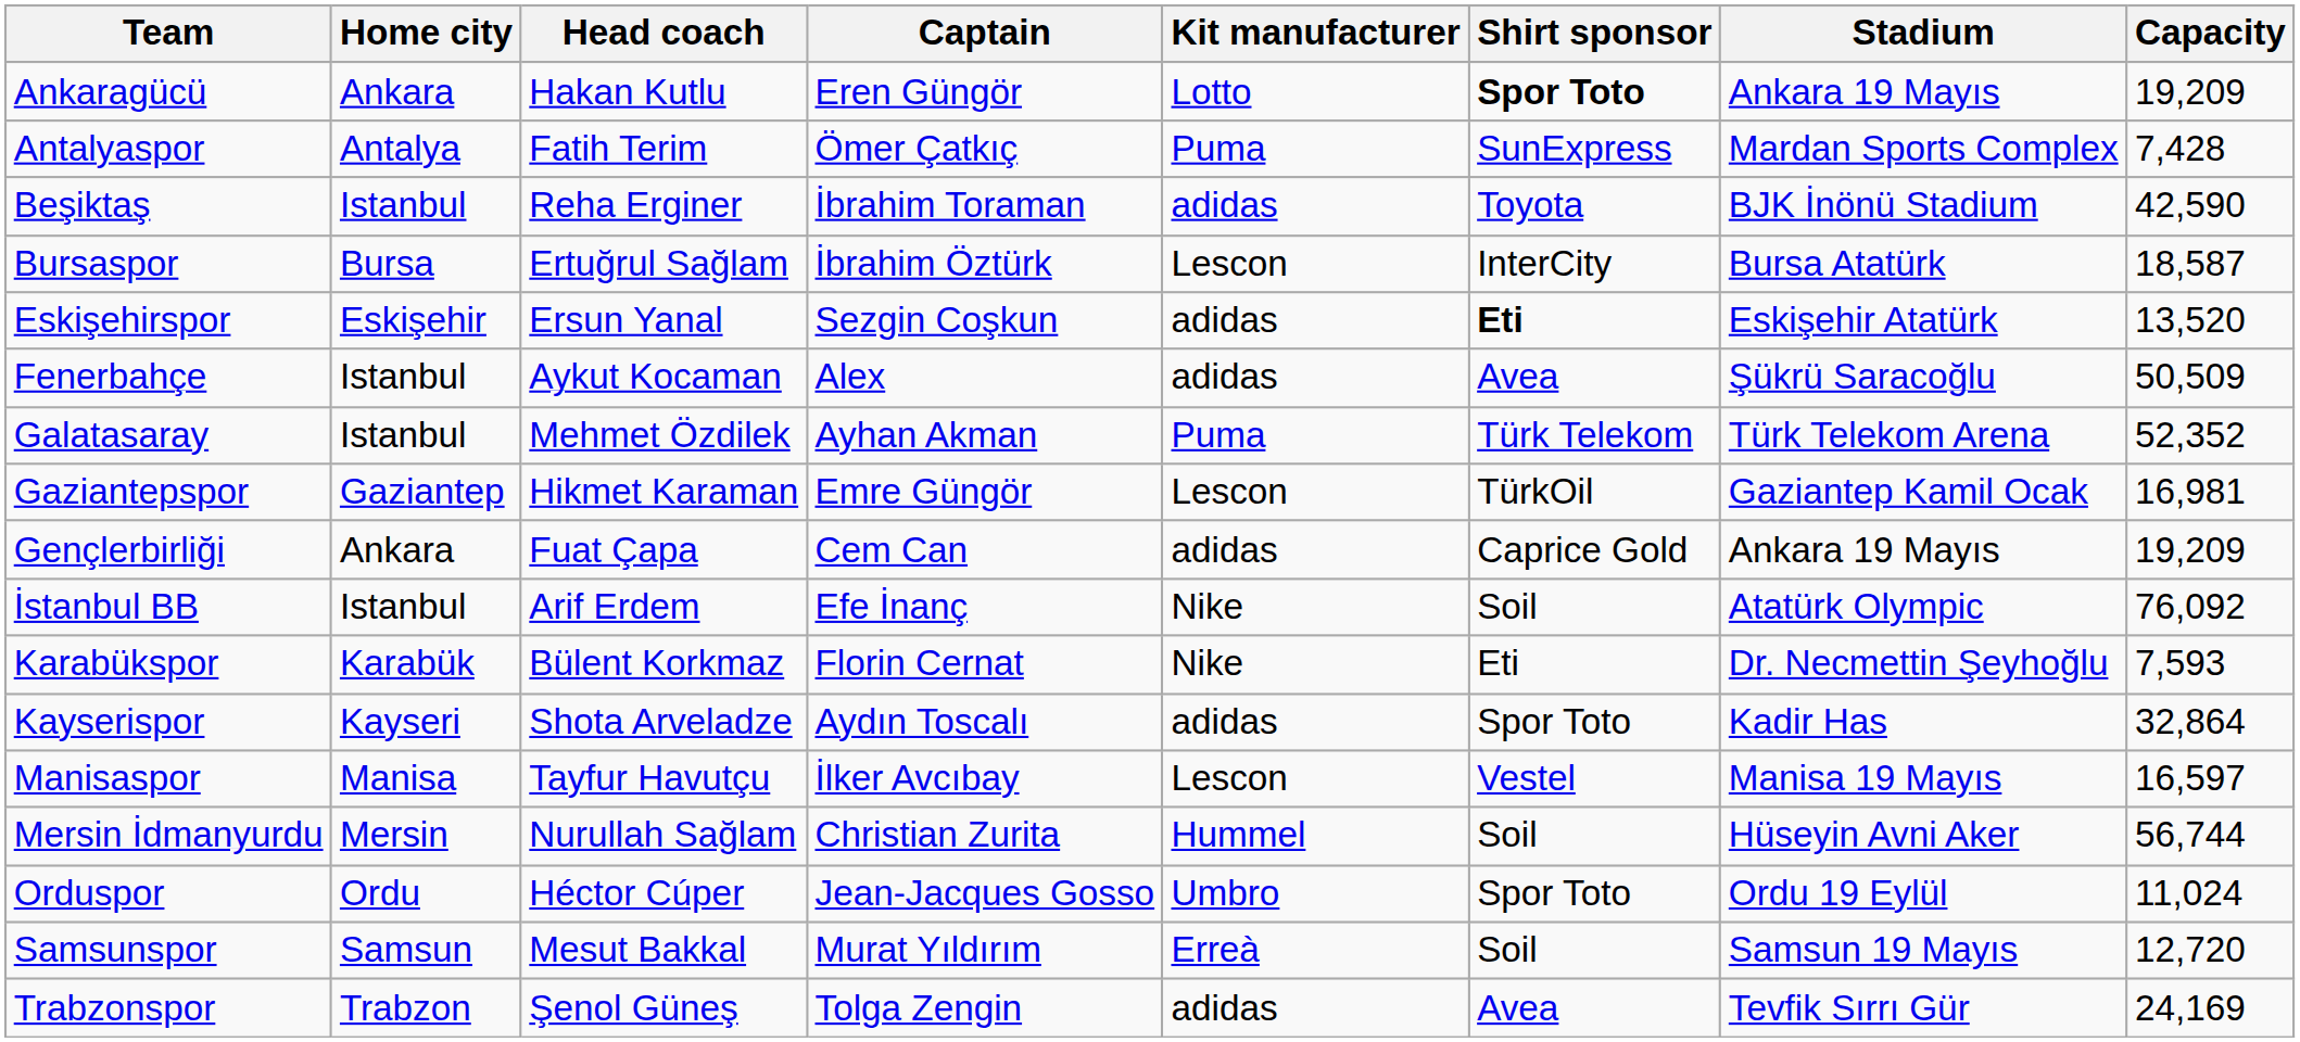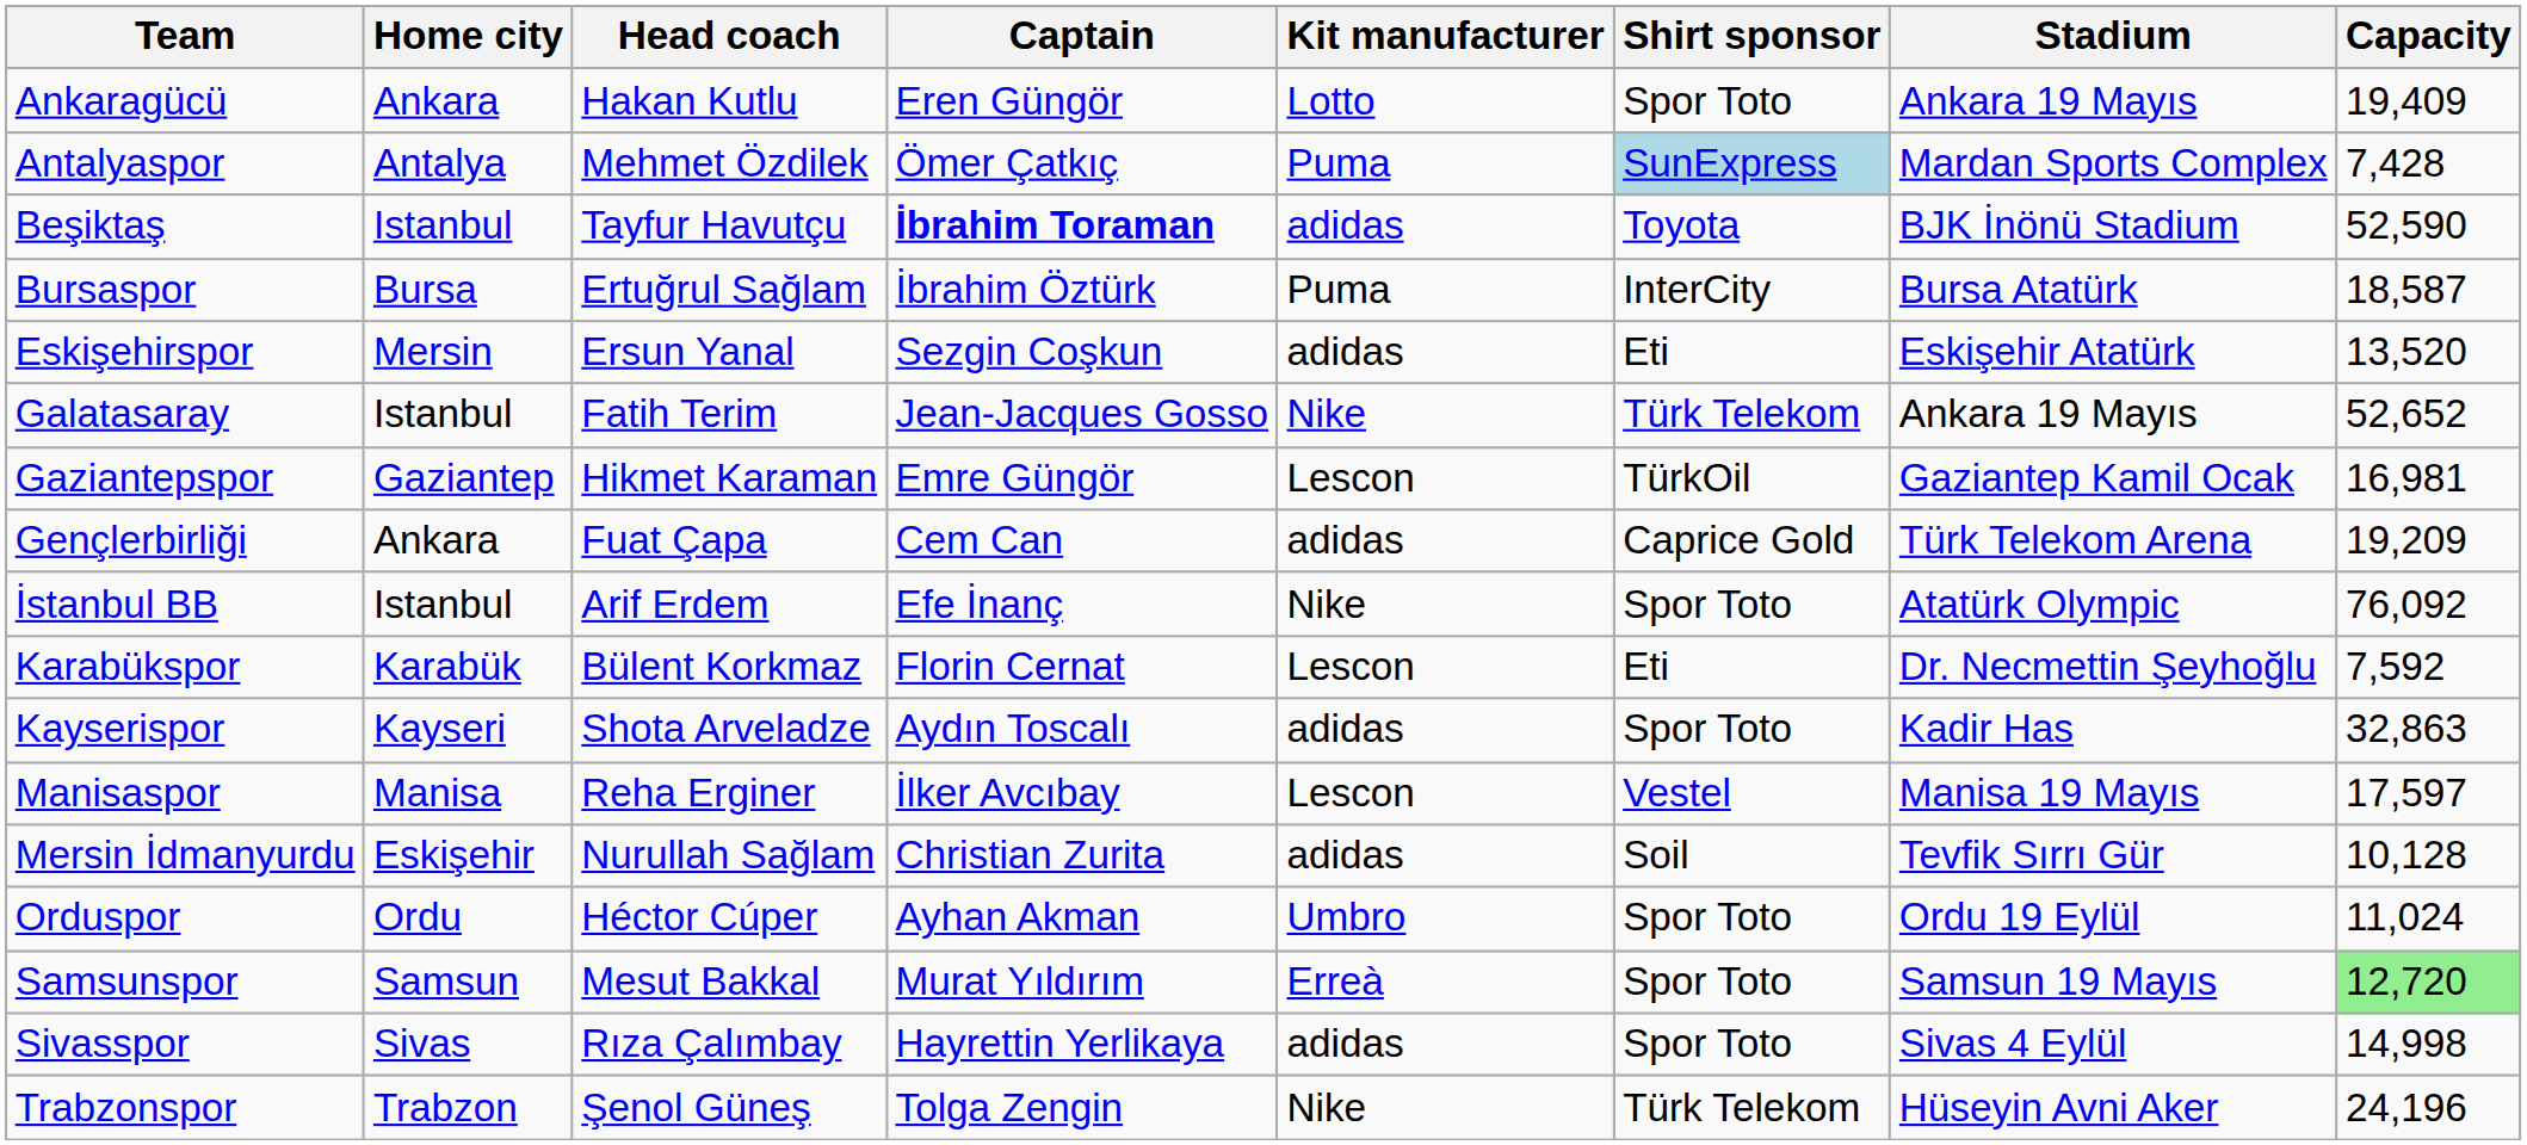Ankaragücü | Shirt sponsor: bold -> normal
Ankaragücü | Capacity: 19,209 -> 19,409
Antalyaspor | Head coach: Fatih Terim -> Mehmet Özdilek
Antalyaspor | Shirt sponsor: no background -> lightblue background
Beşiktaş | Head coach: Reha Erginer -> Tayfur Havutçu
Beşiktaş | Captain: normal -> bold
Beşiktaş | Capacity: 42,590 -> 52,590
Bursaspor | Kit manufacturer: Lescon -> Puma
Eskişehirspor | Home city: Eskişehir -> Mersin
Eskişehirspor | Shirt sponsor: bold -> normal
- row: Fenerbahçe | Istanbul | Aykut Kocaman | Alex | adidas | Avea | Şükrü Saracoğlu | 50,509
Galatasaray | Head coach: Mehmet Özdilek -> Fatih Terim
Galatasaray | Captain: Ayhan Akman -> Jean-Jacques Gosso
Galatasaray | Kit manufacturer: Puma -> Nike
Galatasaray | Stadium: Türk Telekom Arena -> Ankara 19 Mayıs
Galatasaray | Capacity: 52,352 -> 52,652
Gençlerbirliği | Stadium: Ankara 19 Mayıs -> Türk Telekom Arena
İstanbul BB | Shirt sponsor: Soil -> Spor Toto
Karabükspor | Kit manufacturer: Nike -> Lescon
Karabükspor | Capacity: 7,593 -> 7,592
Kayserispor | Capacity: 32,864 -> 32,863
Manisaspor | Head coach: Tayfur Havutçu -> Reha Erginer
Manisaspor | Capacity: 16,597 -> 17,597
Mersin İdmanyurdu | Home city: Mersin -> Eskişehir
Mersin İdmanyurdu | Kit manufacturer: Hummel -> adidas
Mersin İdmanyurdu | Stadium: Hüseyin Avni Aker -> Tevfik Sırrı Gür
Mersin İdmanyurdu | Capacity: 56,744 -> 10,128
Orduspor | Captain: Jean-Jacques Gosso -> Ayhan Akman
Samsunspor | Shirt sponsor: Soil -> Spor Toto
Samsunspor | Capacity: no background -> lightgreen background
+ row: Sivasspor | Sivas | Rıza Çalımbay | Hayrettin Yerlikaya | adidas | Spor Toto | Sivas 4 Eylül | 14,998
Trabzonspor | Kit manufacturer: adidas -> Nike
Trabzonspor | Shirt sponsor: Avea -> Türk Telekom
Trabzonspor | Stadium: Tevfik Sırrı Gür -> Hüseyin Avni Aker
Trabzonspor | Capacity: 24,169 -> 24,196
